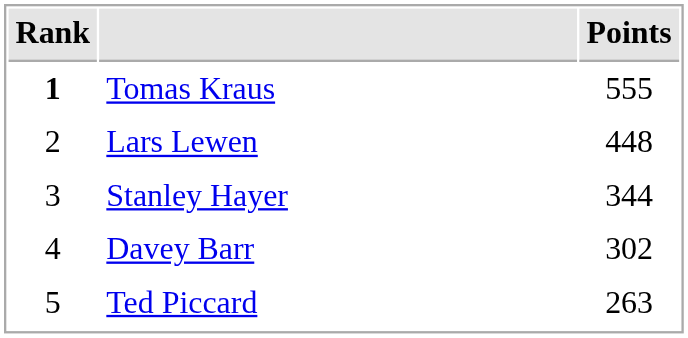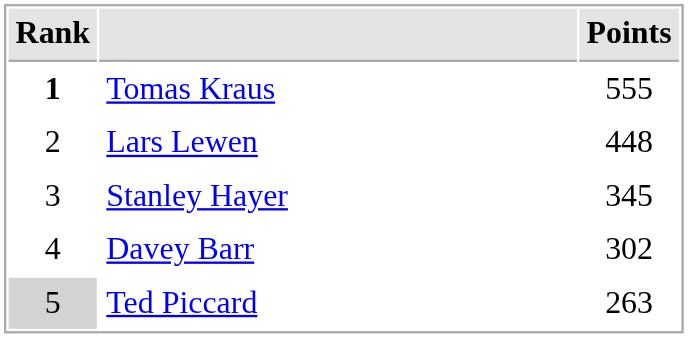Stanley Hayer | Points: 344 -> 345
Ted Piccard | Rank: no background -> lightgrey background
